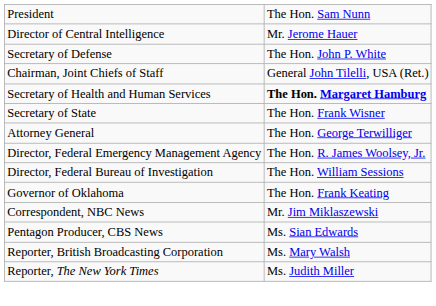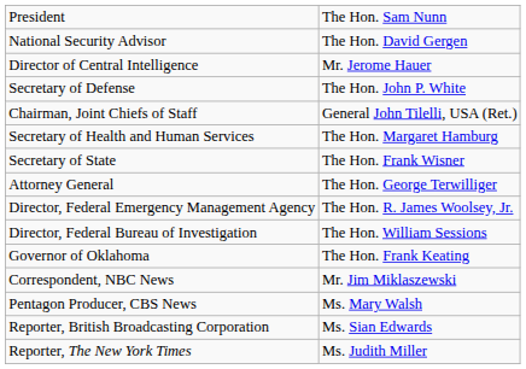+ row: National Security Advisor | The Hon. David Gergen
Secretary of Health and Human Services | column 2: bold -> normal
Pentagon Producer, CBS News | column 2: Ms. Sian Edwards -> Ms. Mary Walsh
Reporter, British Broadcasting Corporation | column 2: Ms. Mary Walsh -> Ms. Sian Edwards
